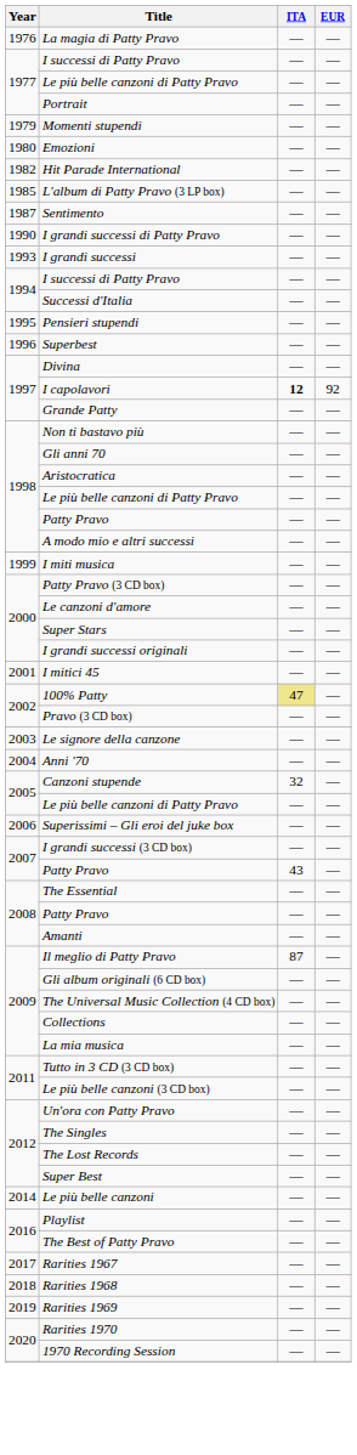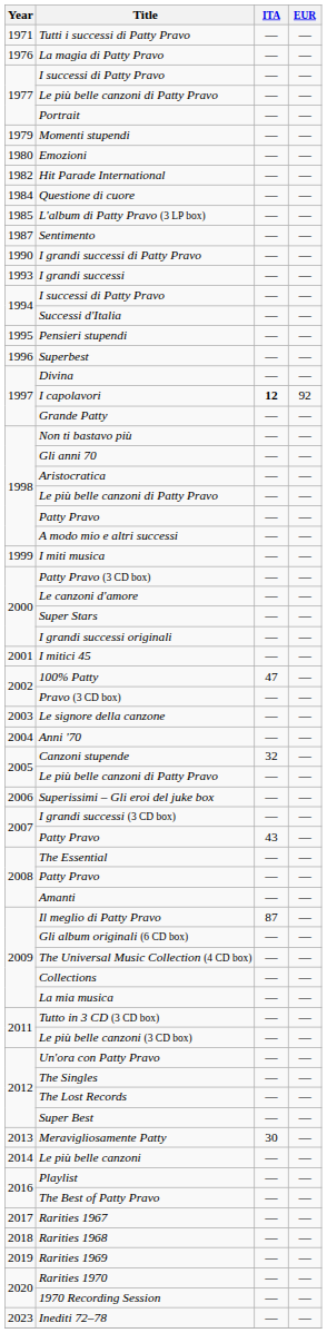+ row: 1971 | Tutti i successi di Patty Pravo | — | —
+ row: 1984 | Questione di cuore | — | —
100% Patty | ITA: khaki background -> no background
+ row: 2013 | Meravigliosamente Patty | 30 | —
+ row: 2023 | Inediti 72–78 | — | —
